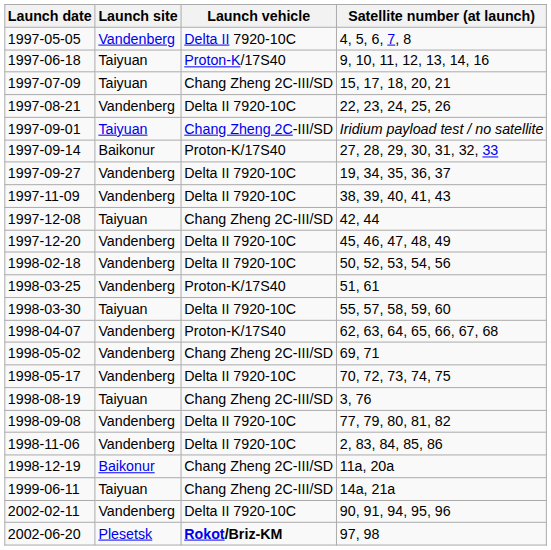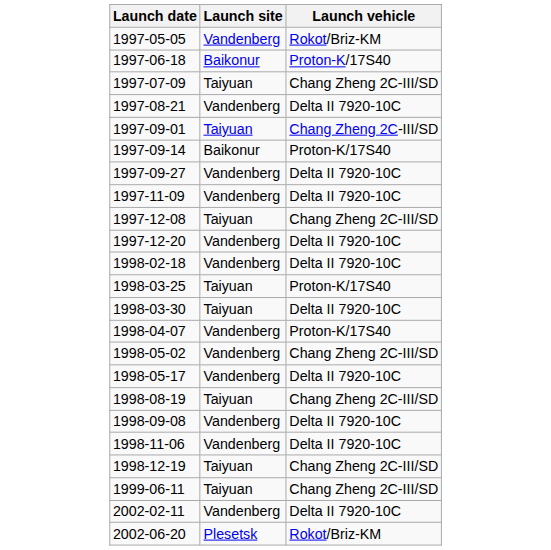- column: Satellite number (at launch) | 4, 5, 6, 7, 8 | 9, 10, 11, 12, 13, 14, 16 | 15, 17, 18, 20, 21 | 22, 23, 24, 25, 26 | Iridium payload test / no satellite | 27, 28, 29, 30, 31, 32, 33 | 19, 34, 35, 36, 37 | 38, 39, 40, 41, 43 | 42, 44 | 45, 46, 47, 48, 49 | 50, 52, 53, 54, 56 | 51, 61 | 55, 57, 58, 59, 60 | 62, 63, 64, 65, 66, 67, 68 | 69, 71 | 70, 72, 73, 74, 75 | 3, 76 | 77, 79, 80, 81, 82 | 2, 83, 84, 85, 86 | 11a, 20a | 14a, 21a | 90, 91, 94, 95, 96 | 97, 98
1997-05-05 | Launch vehicle: Delta II 7920-10C -> Rokot/Briz-KM
1997-06-18 | Launch site: Taiyuan -> Baikonur
1998-03-25 | Launch site: Vandenberg -> Taiyuan
1998-12-19 | Launch site: Baikonur -> Taiyuan
2002-06-20 | Launch vehicle: bold -> normal
